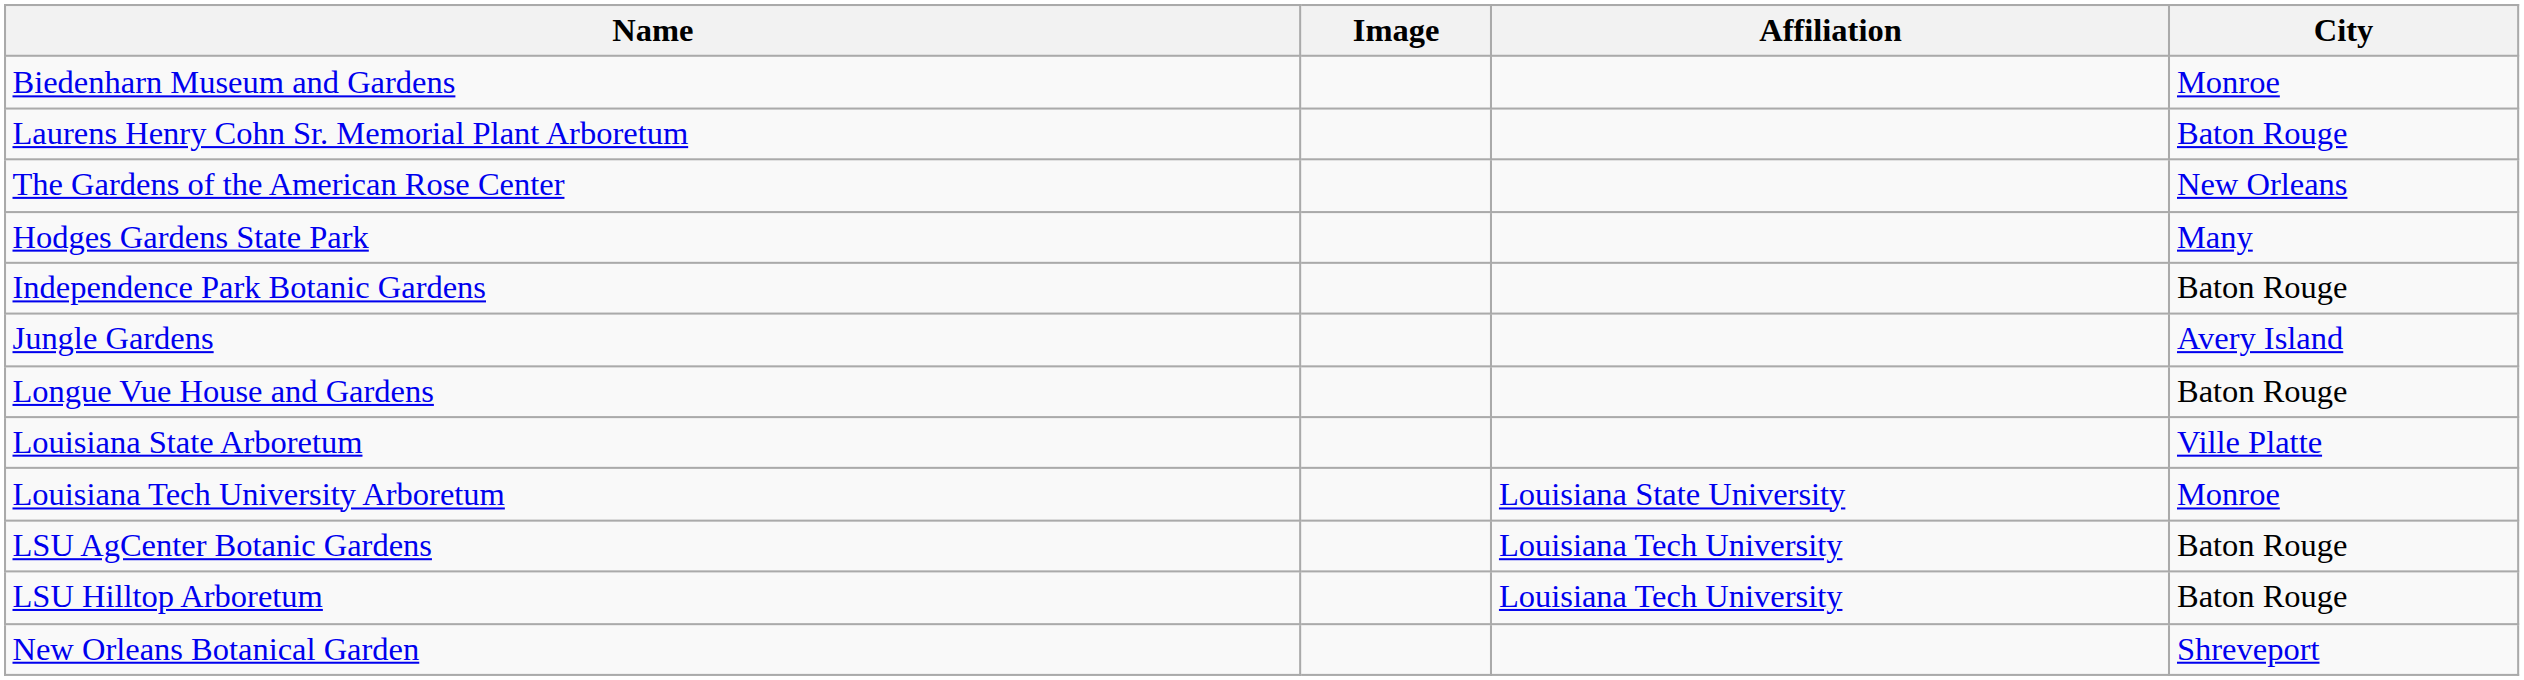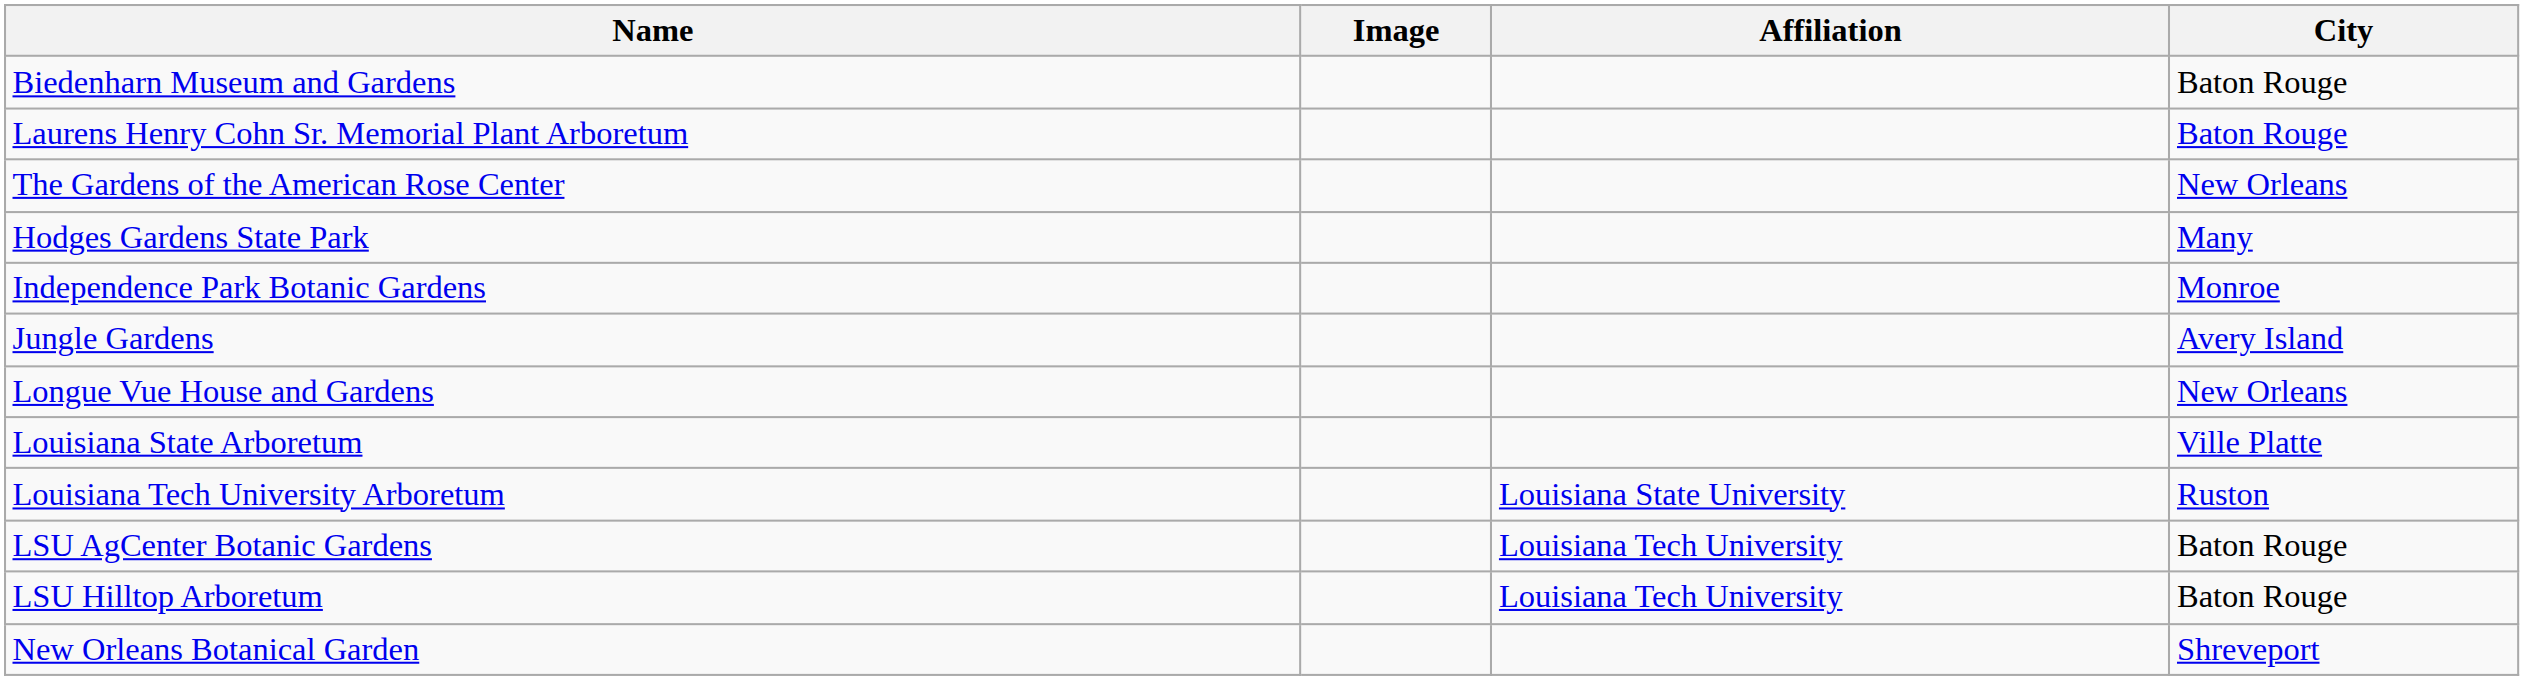Biedenharn Museum and Gardens | City: Monroe -> Baton Rouge
Independence Park Botanic Gardens | City: Baton Rouge -> Monroe
Longue Vue House and Gardens | City: Baton Rouge -> New Orleans
Louisiana Tech University Arboretum | City: Monroe -> Ruston
